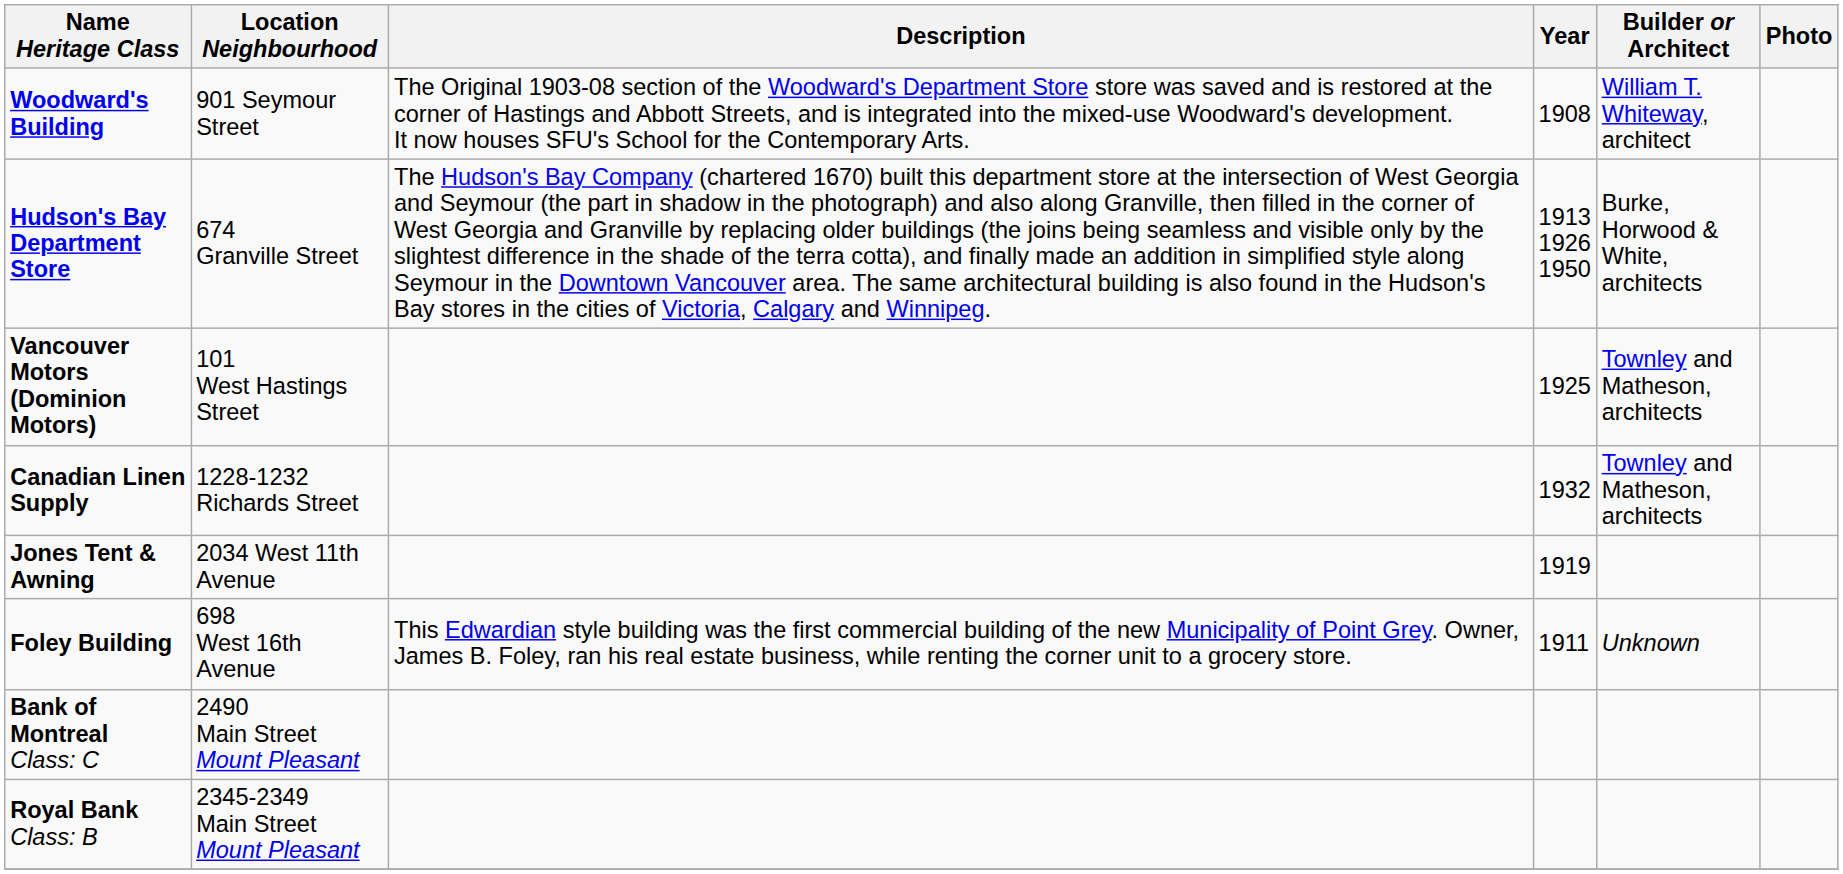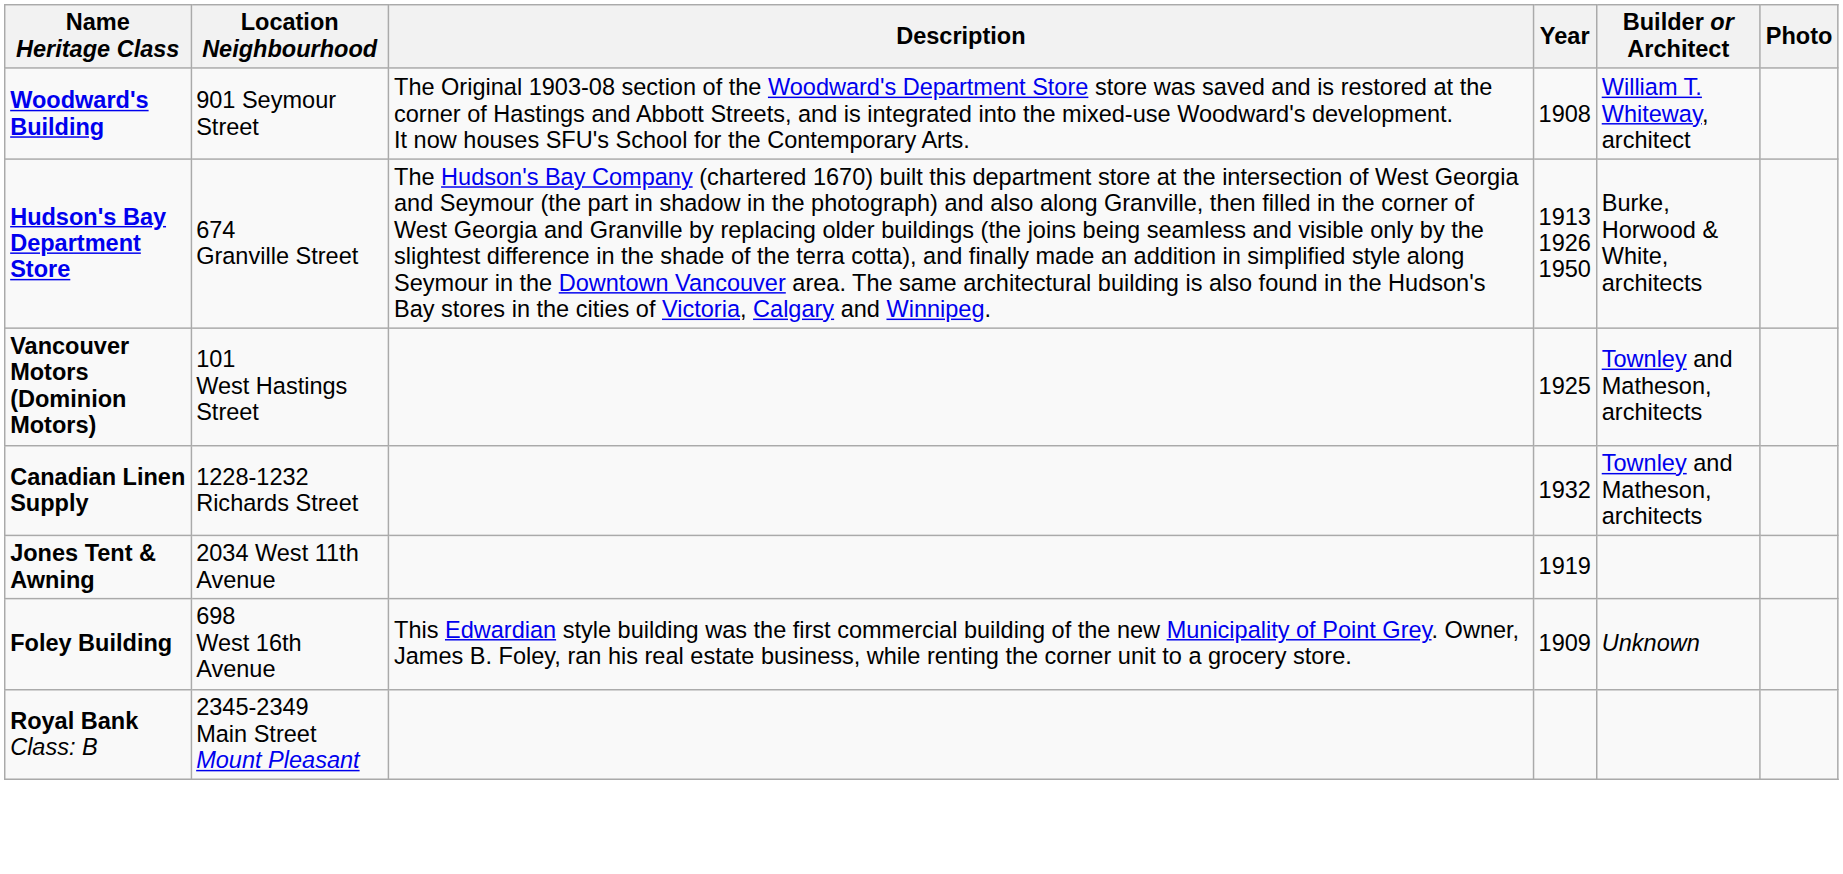Foley Building | Year: 1911 -> 1909
- row: Bank of Montreal Class: C | 2490 Main Street Mount Pleasant
